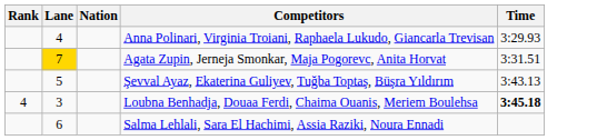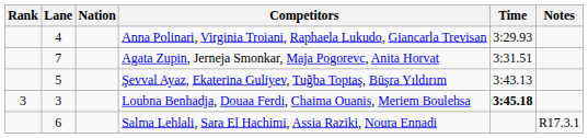+ column: Notes | R17.3.1
Agata Zupin, Jerneja Smonkar, Maja Pogorevc, Anita Horvat | Lane: gold background -> no background
Loubna Benhadja, Douaa Ferdi, Chaima Ouanis, Meriem Boulehsa | Rank: 4 -> 3
